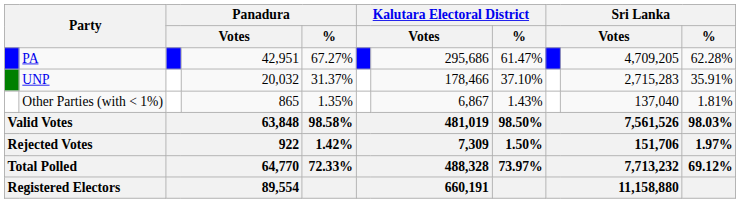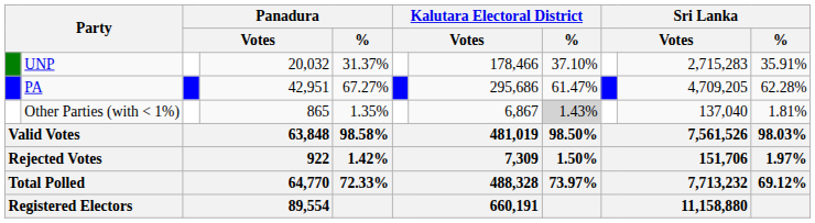rows swapped: PA <-> UNP
Other Parties (with < 1%) | Kalutara Electoral District / %: no background -> lightgrey background
